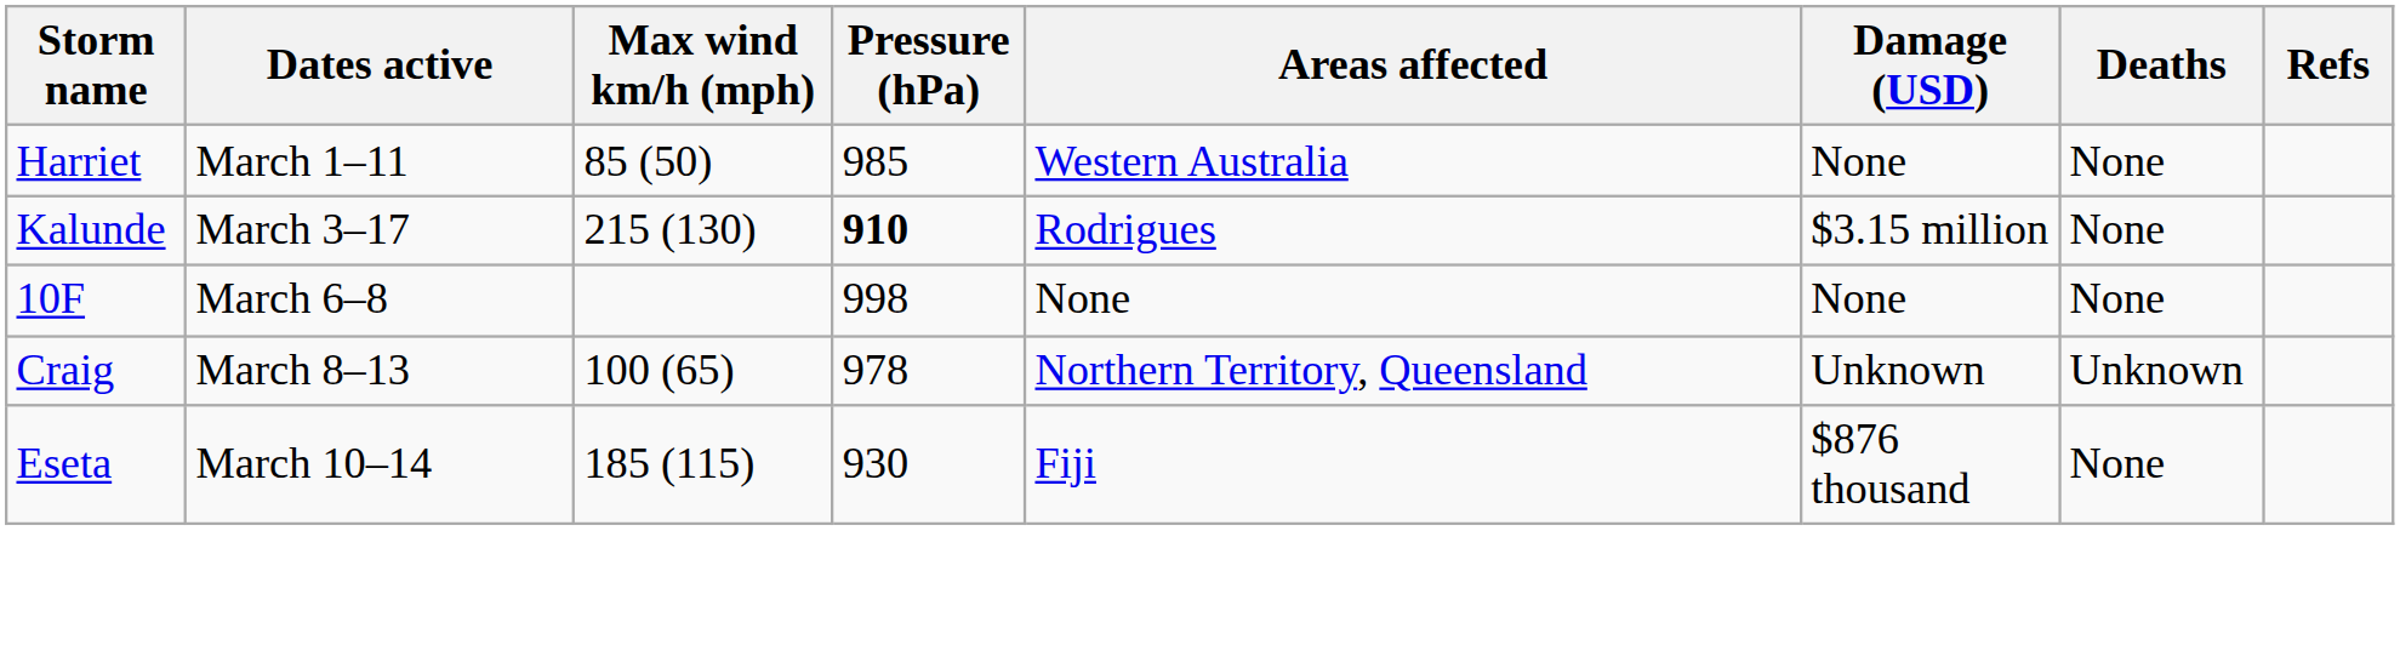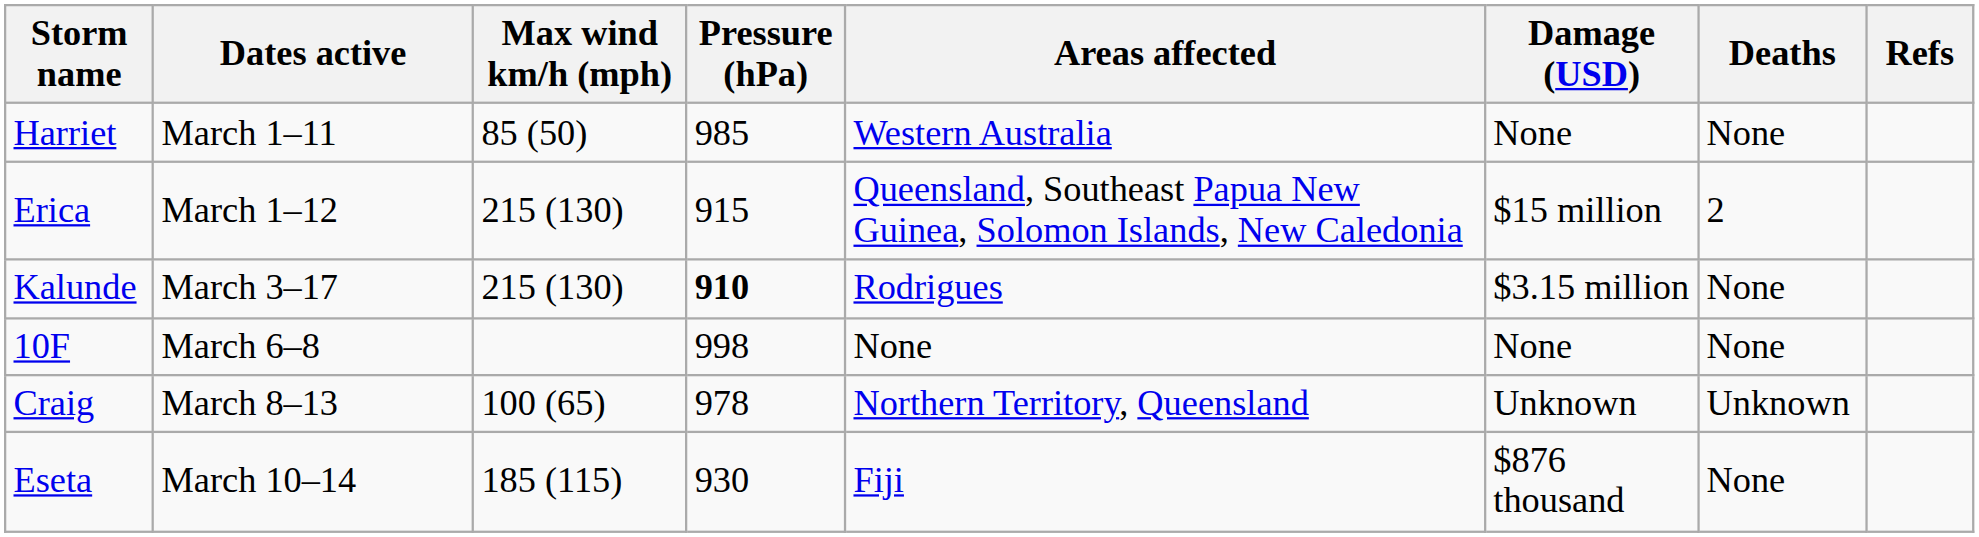+ row: Erica | March 1–12 | 215 (130) | 915 | Queensland, Southeast Papua New Guinea, Solomon Islands, New Caledonia | $15 million | 2
